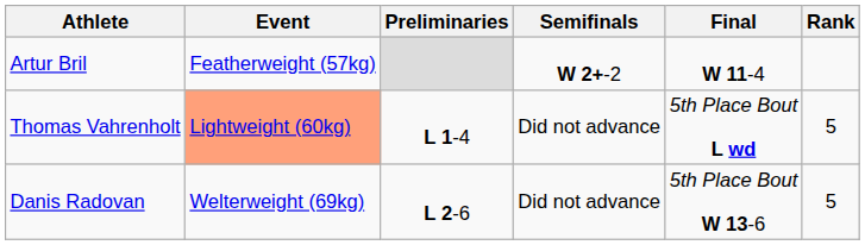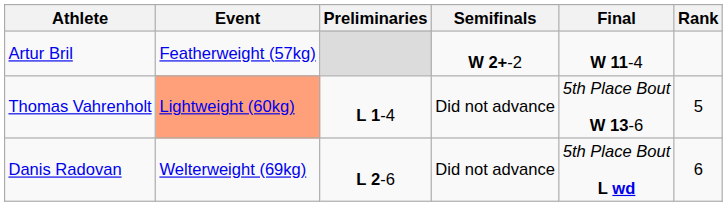Thomas Vahrenholt | Final: 5th Place Bout L wd -> 5th Place Bout W 13-6
Danis Radovan | Final: 5th Place Bout W 13-6 -> 5th Place Bout L wd
Danis Radovan | Rank: 5 -> 6
